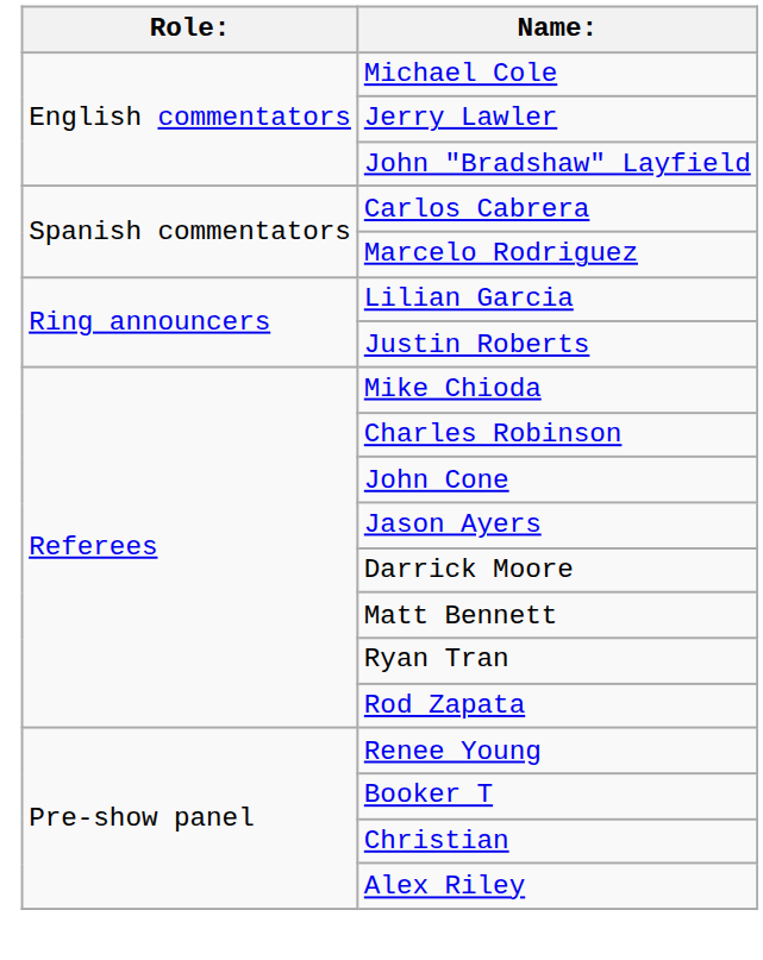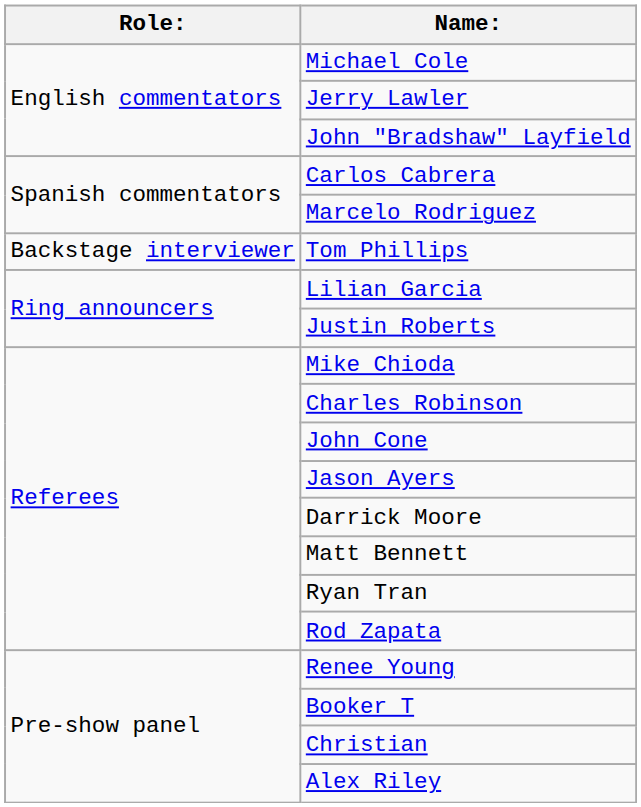+ row: Backstage interviewer | Tom Phillips
